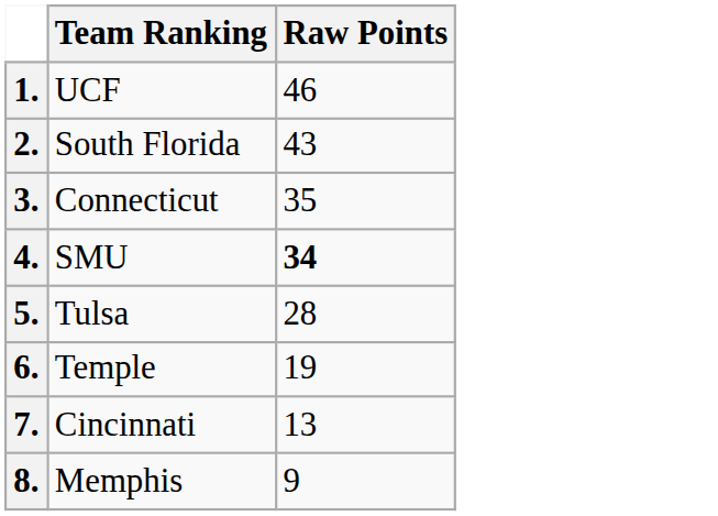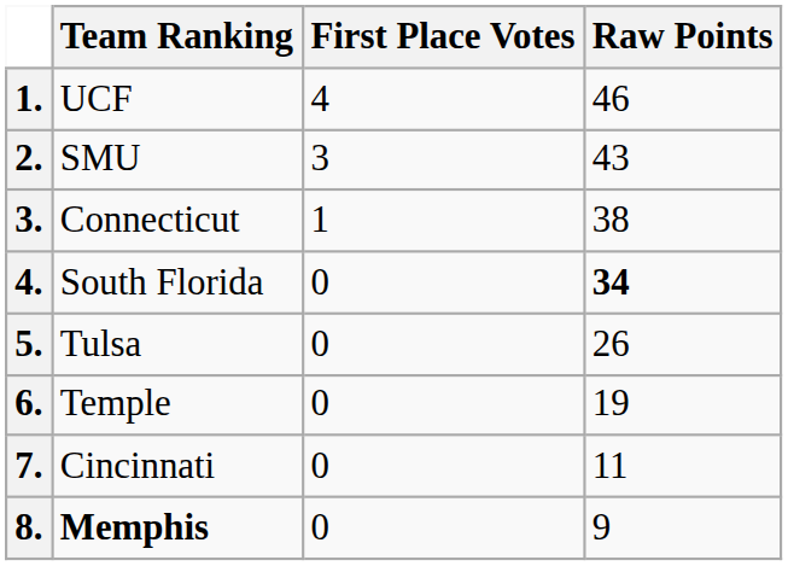+ column: First Place Votes | 4 | 3 | 1 | 0 | 0 | 0 | 0 | 0
2. | Team Ranking: South Florida -> SMU
3. | Raw Points: 35 -> 38
4. | Team Ranking: SMU -> South Florida
5. | Raw Points: 28 -> 26
7. | Raw Points: 13 -> 11
8. | Team Ranking: normal -> bold
